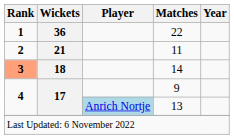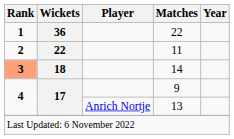11 | Wickets: 21 -> 22
13 | Player: lightblue background -> no background
